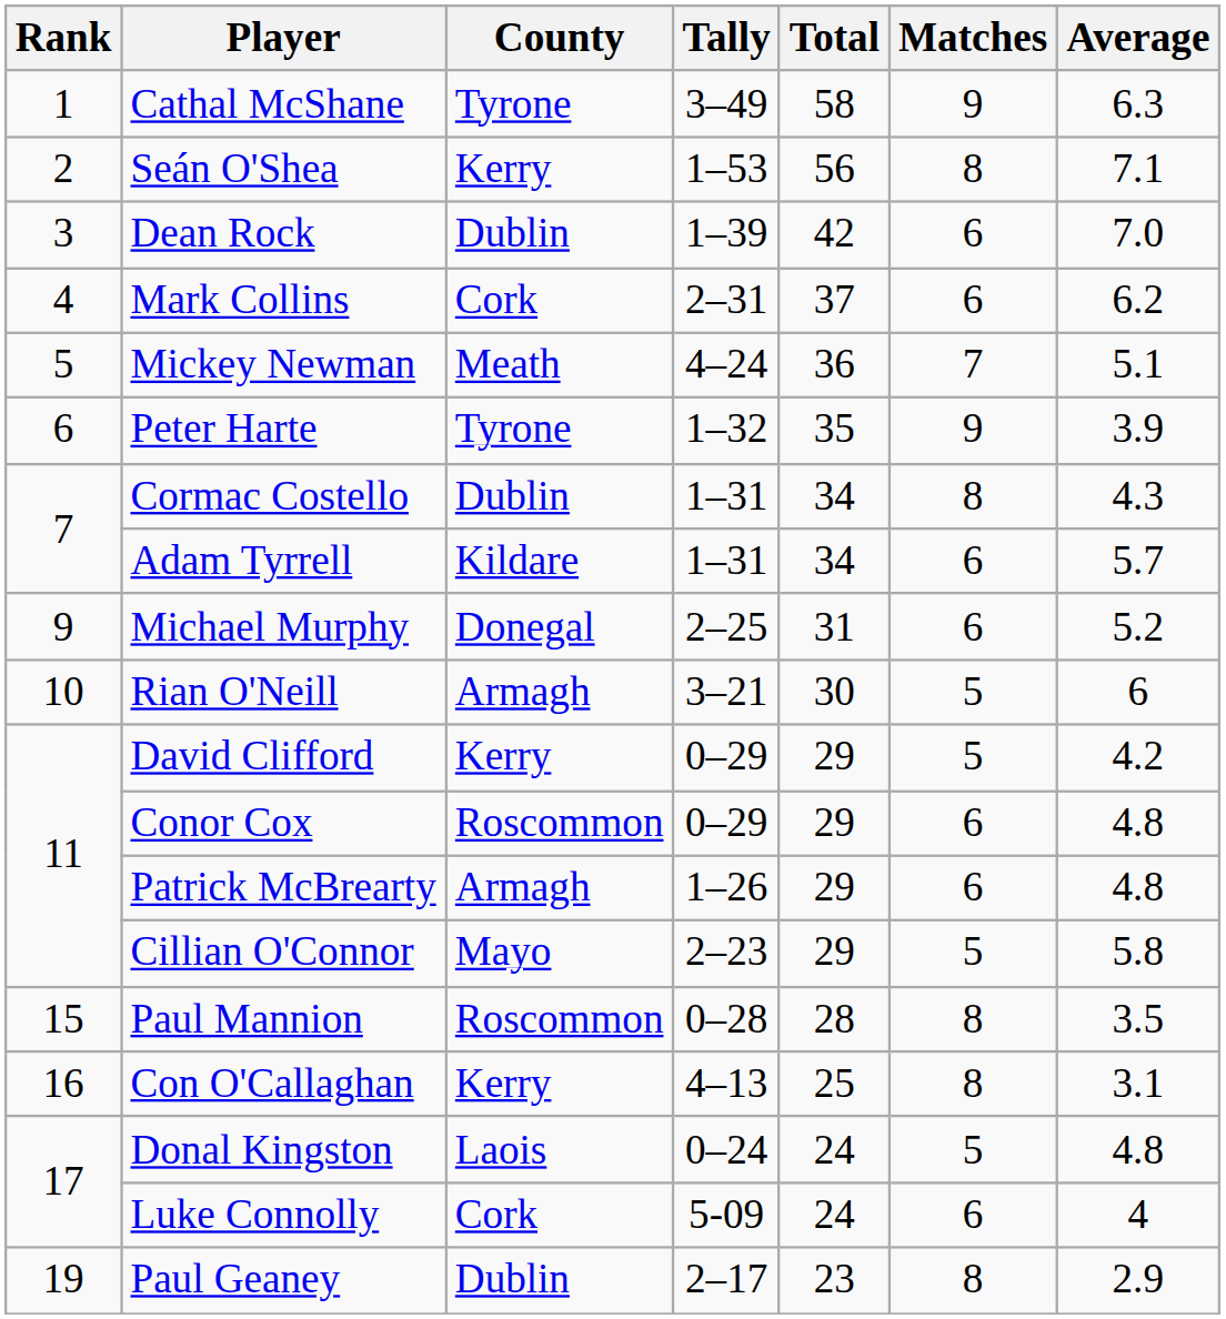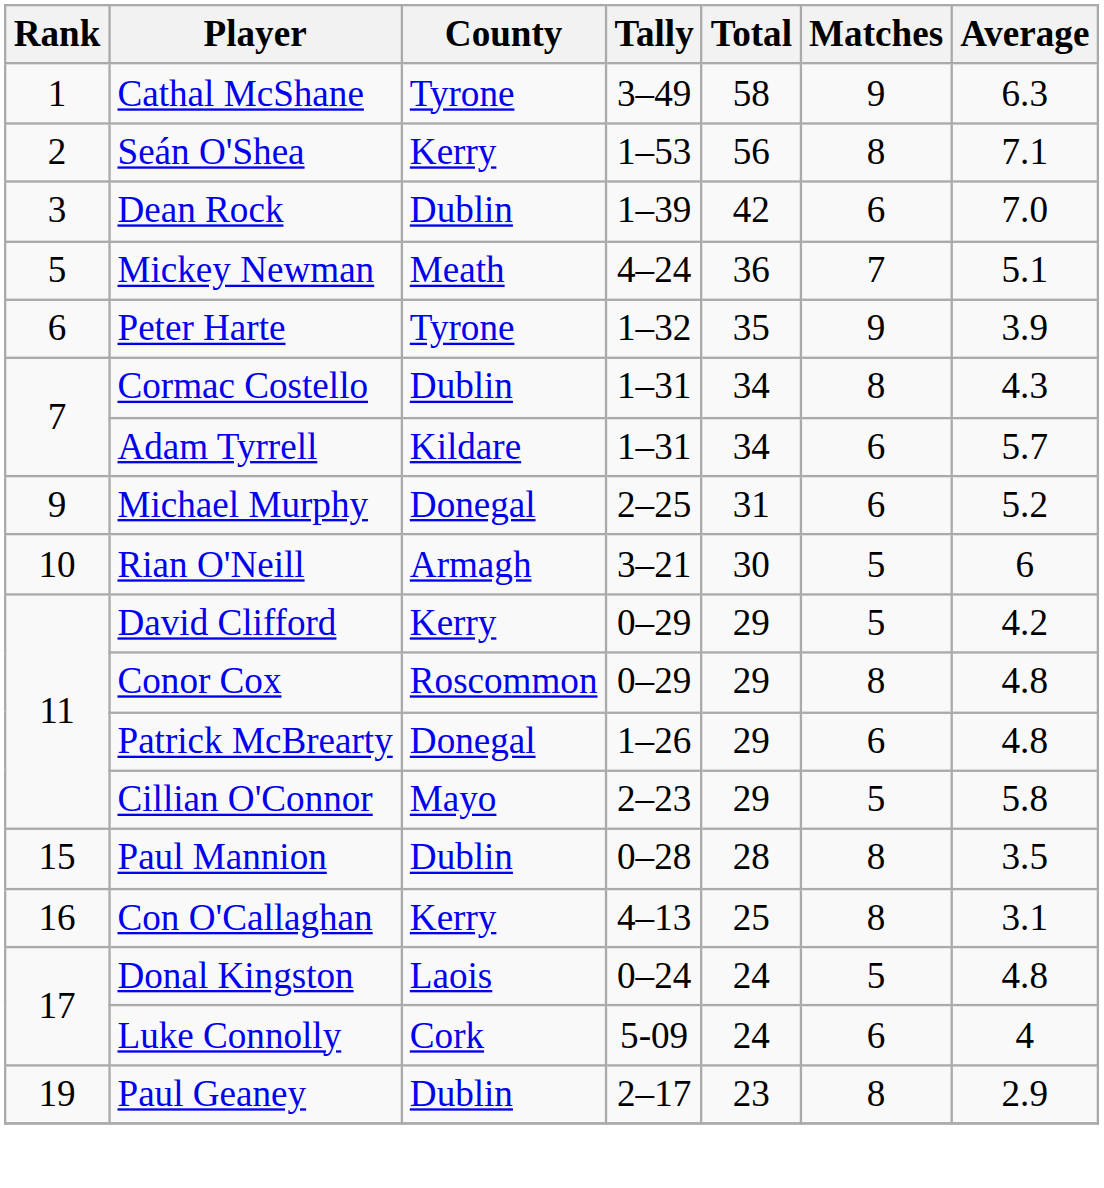- row: 4 | Mark Collins | Cork | 2–31 | 37 | 6 | 6.2
Conor Cox | Matches: 6 -> 8
Patrick McBrearty | County: Armagh -> Donegal
Paul Mannion | County: Roscommon -> Dublin
